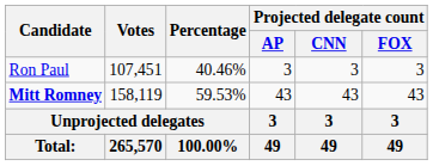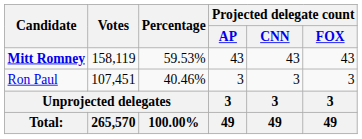rows swapped: Mitt Romney <-> Ron Paul
